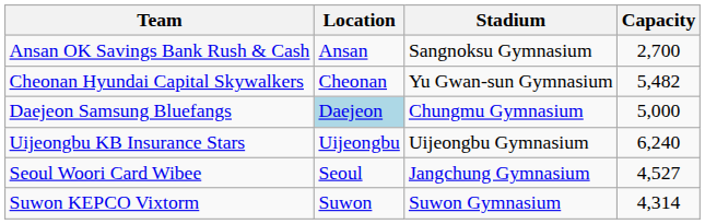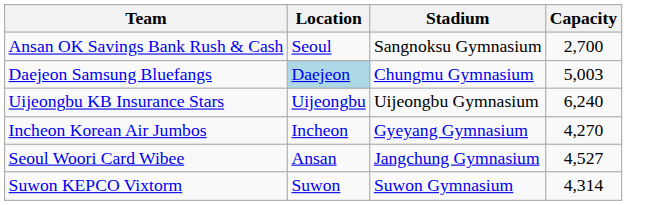Ansan OK Savings Bank Rush & Cash | Location: Ansan -> Seoul
- row: Cheonan Hyundai Capital Skywalkers | Cheonan | Yu Gwan-sun Gymnasium | 5,482
Daejeon Samsung Bluefangs | Capacity: 5,000 -> 5,003
+ row: Incheon Korean Air Jumbos | Incheon | Gyeyang Gymnasium | 4,270
Seoul Woori Card Wibee | Location: Seoul -> Ansan
